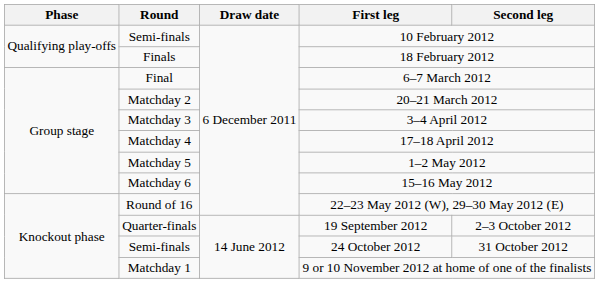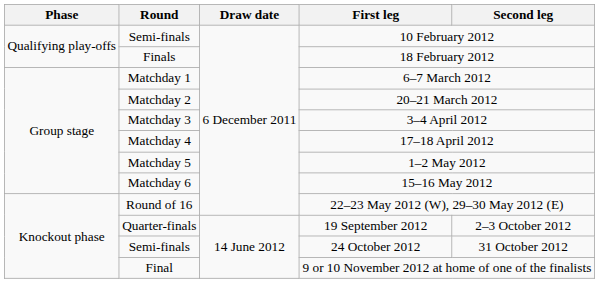6–7 March 2012 | Round: Final -> Matchday 1
9 or 10 November 2012 at home of one of the finalists | Round: Matchday 1 -> Final
